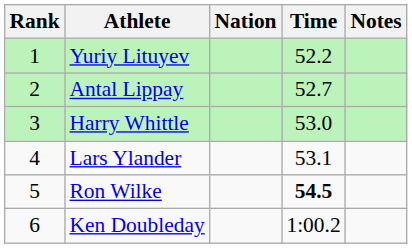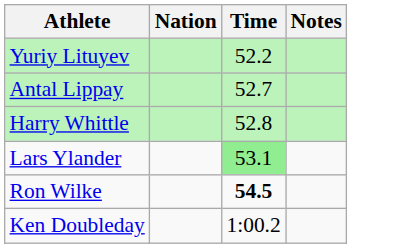- column: Rank | 1 | 2 | 3 | 4 | 5 | 6
Harry Whittle | Time: 53.0 -> 52.8
Lars Ylander | Time: no background -> lightgreen background
